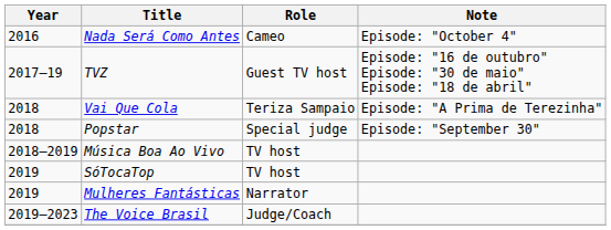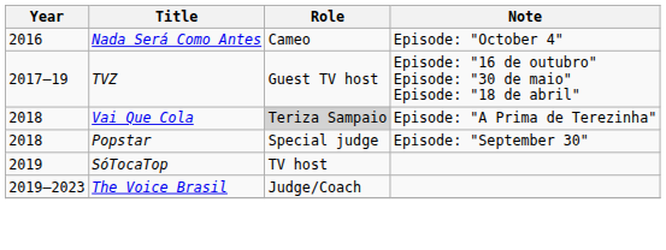Vai Que Cola | Role: no background -> lightgrey background
- row: 2018–2019 | Música Boa Ao Vivo | TV host
- row: 2019 | Mulheres Fantásticas | Narrator
